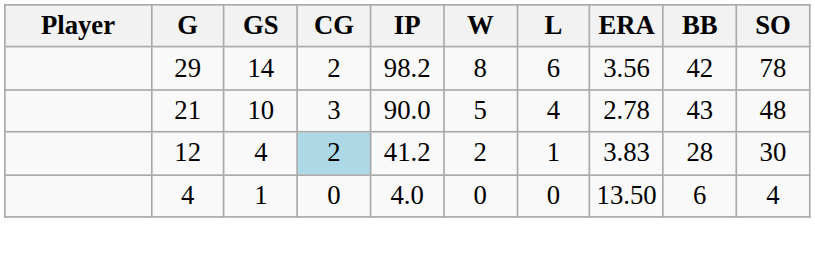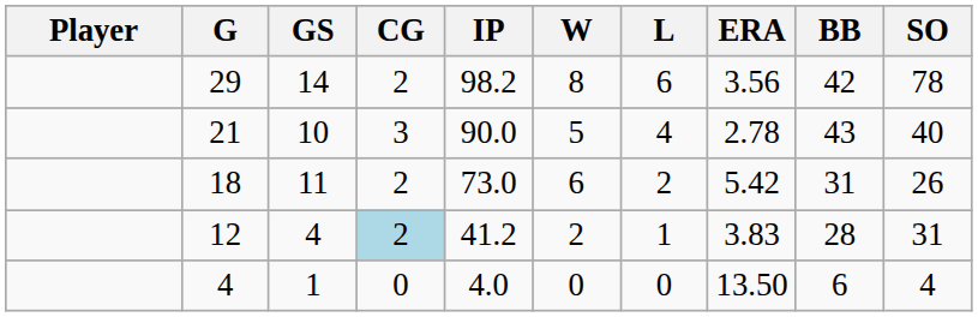21 | SO: 48 -> 40
+ row: 18 | 11 | 2 | 73.0 | 6 | 2 | 5.42 | 31 | 26
12 | SO: 30 -> 31
